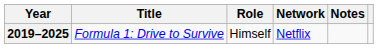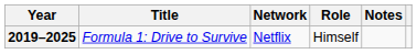columns swapped: Role <-> Network
